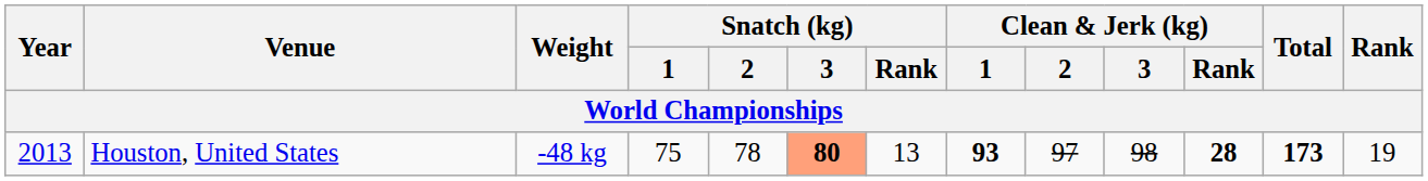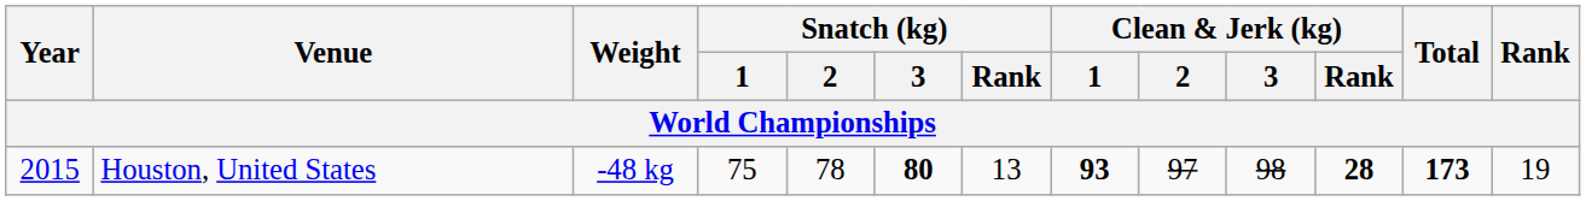Houston, United States | Year: 2013 -> 2015
Houston, United States | Snatch (kg) / 3: lightsalmon background -> no background
